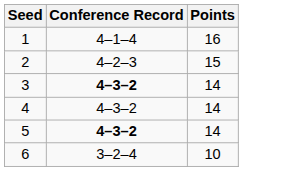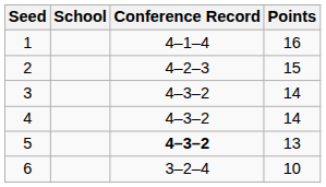+ column: School
3 | Conference Record: bold -> normal
5 | Points: 14 -> 13
